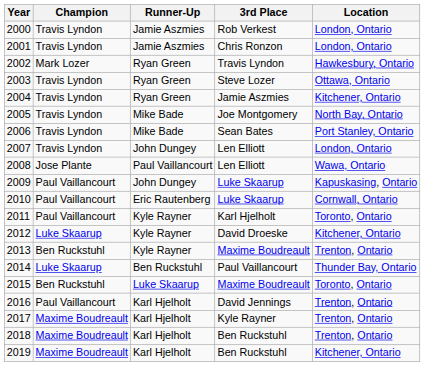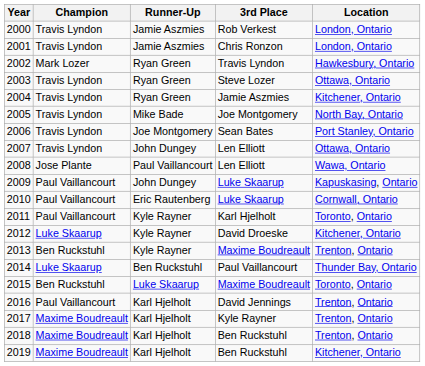2006 | Runner-Up: Mike Bade -> Joe Montgomery
2007 | Location: London, Ontario -> Ottawa, Ontario
